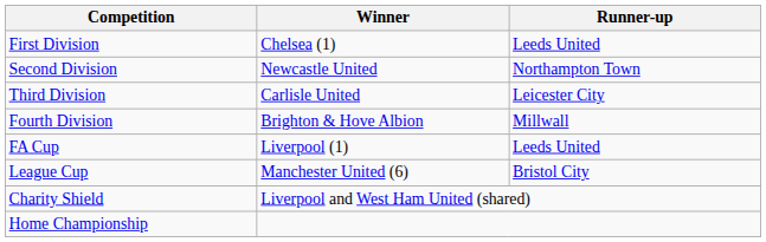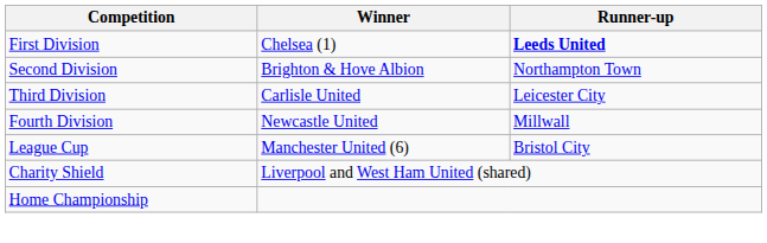First Division | Runner-up: normal -> bold
Second Division | Winner: Newcastle United -> Brighton & Hove Albion
Fourth Division | Winner: Brighton & Hove Albion -> Newcastle United
- row: FA Cup | Liverpool (1) | Leeds United
